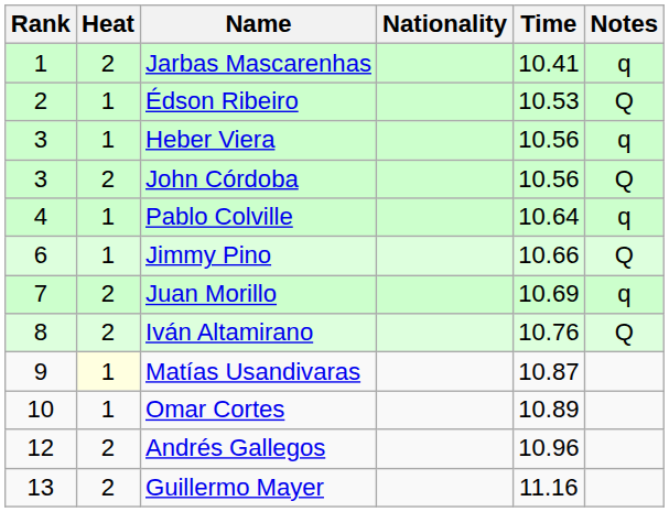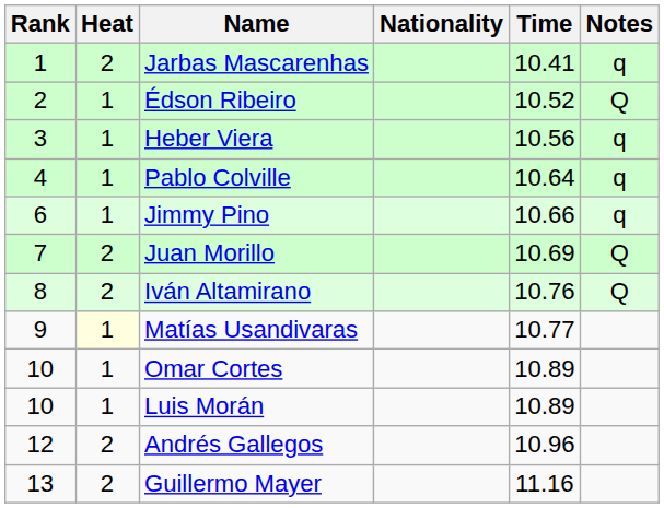Édson Ribeiro | Time: 10.53 -> 10.52
- row: 3 | 2 | John Córdoba | 10.56 | Q
Jimmy Pino | Notes: Q -> q
Juan Morillo | Notes: q -> Q
Matías Usandivaras | Time: 10.87 -> 10.77
+ row: 10 | 1 | Luis Morán | 10.89
